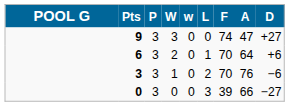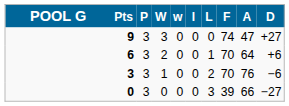+ column: l | 0 | 0 | 0 | 0
